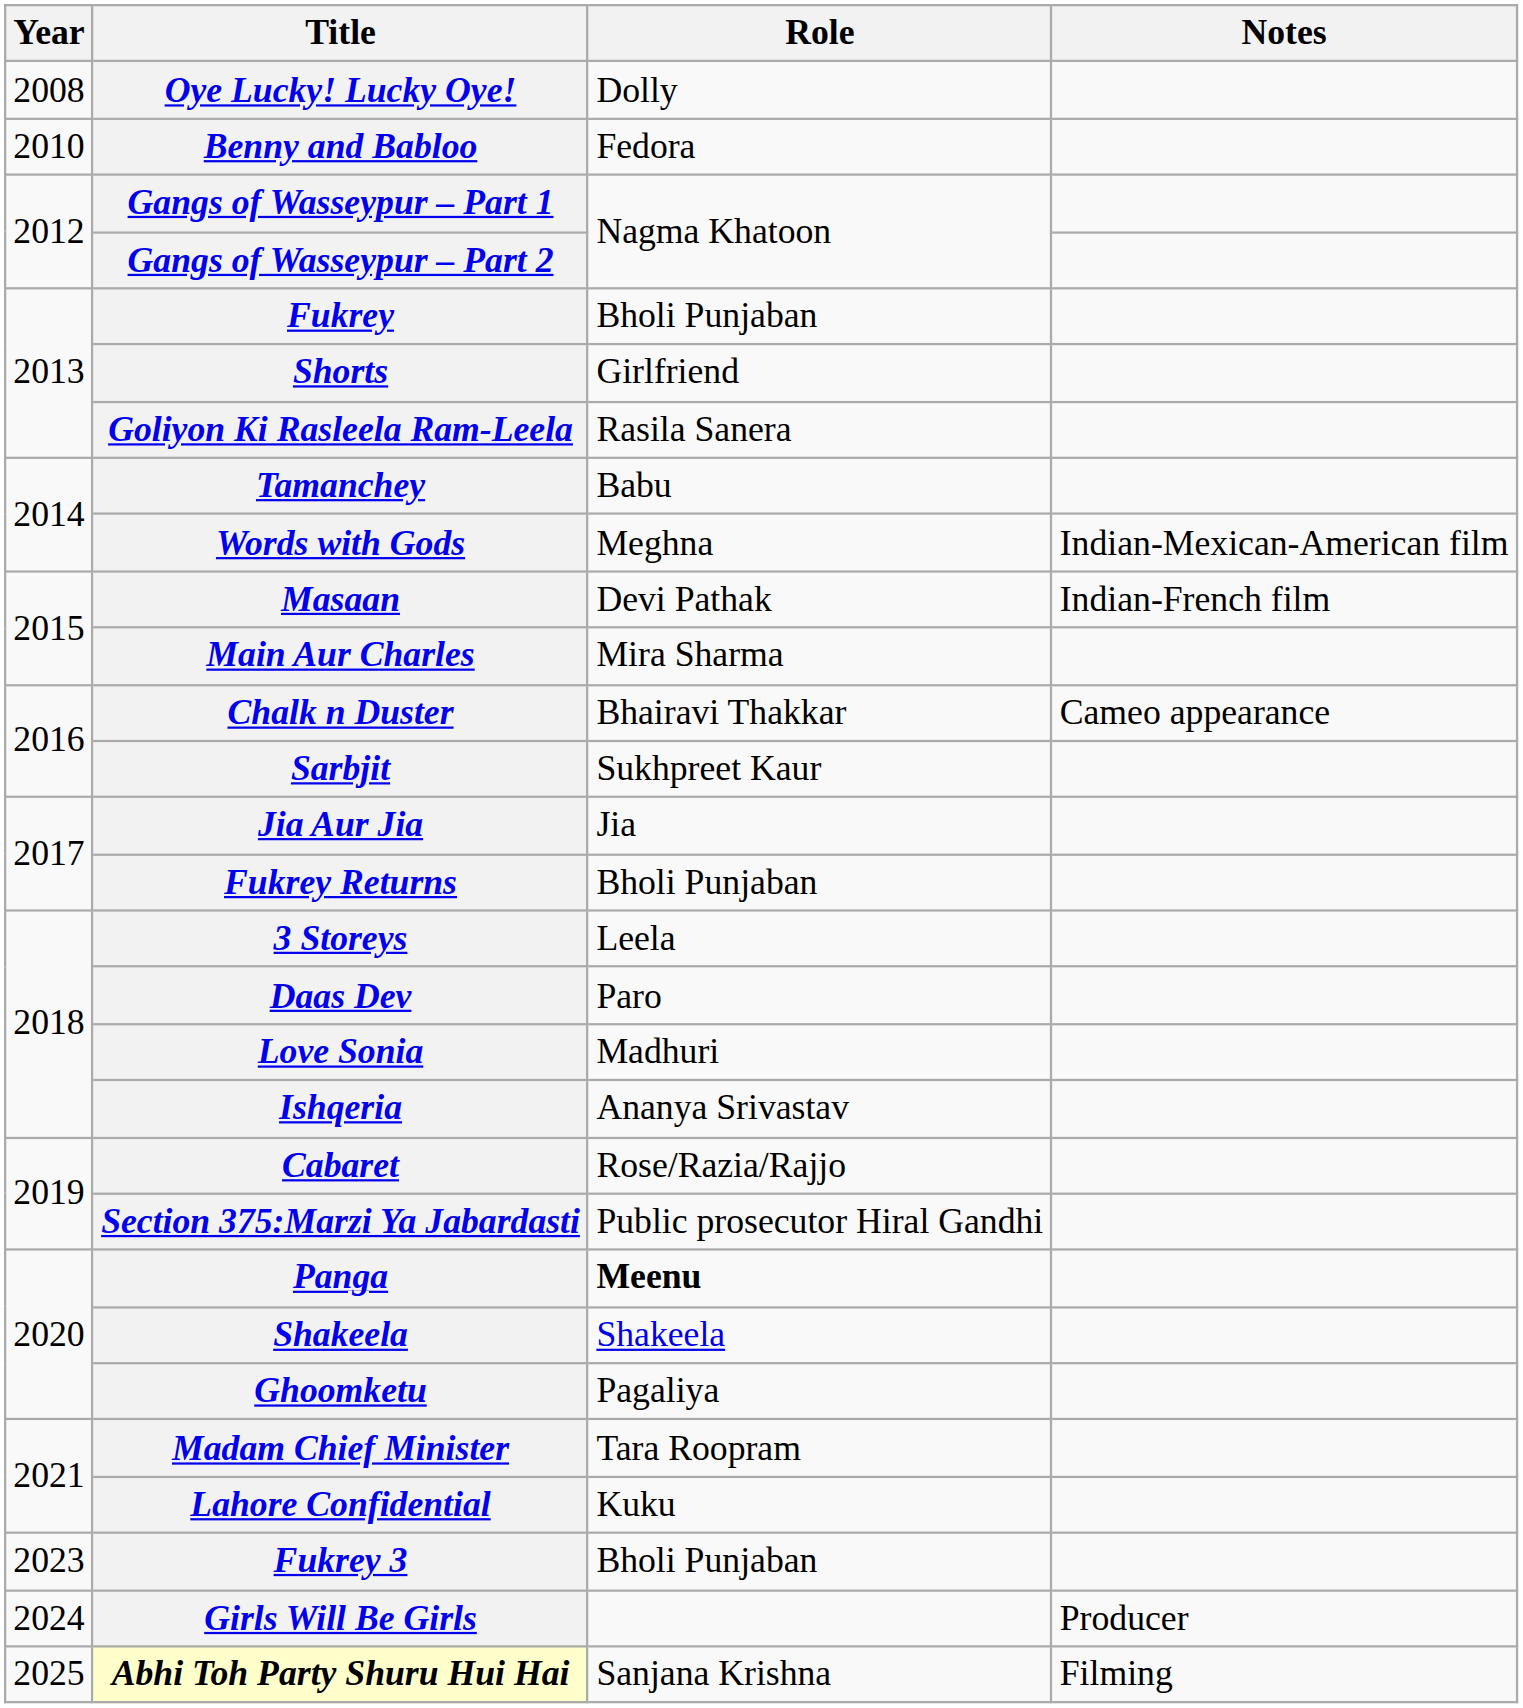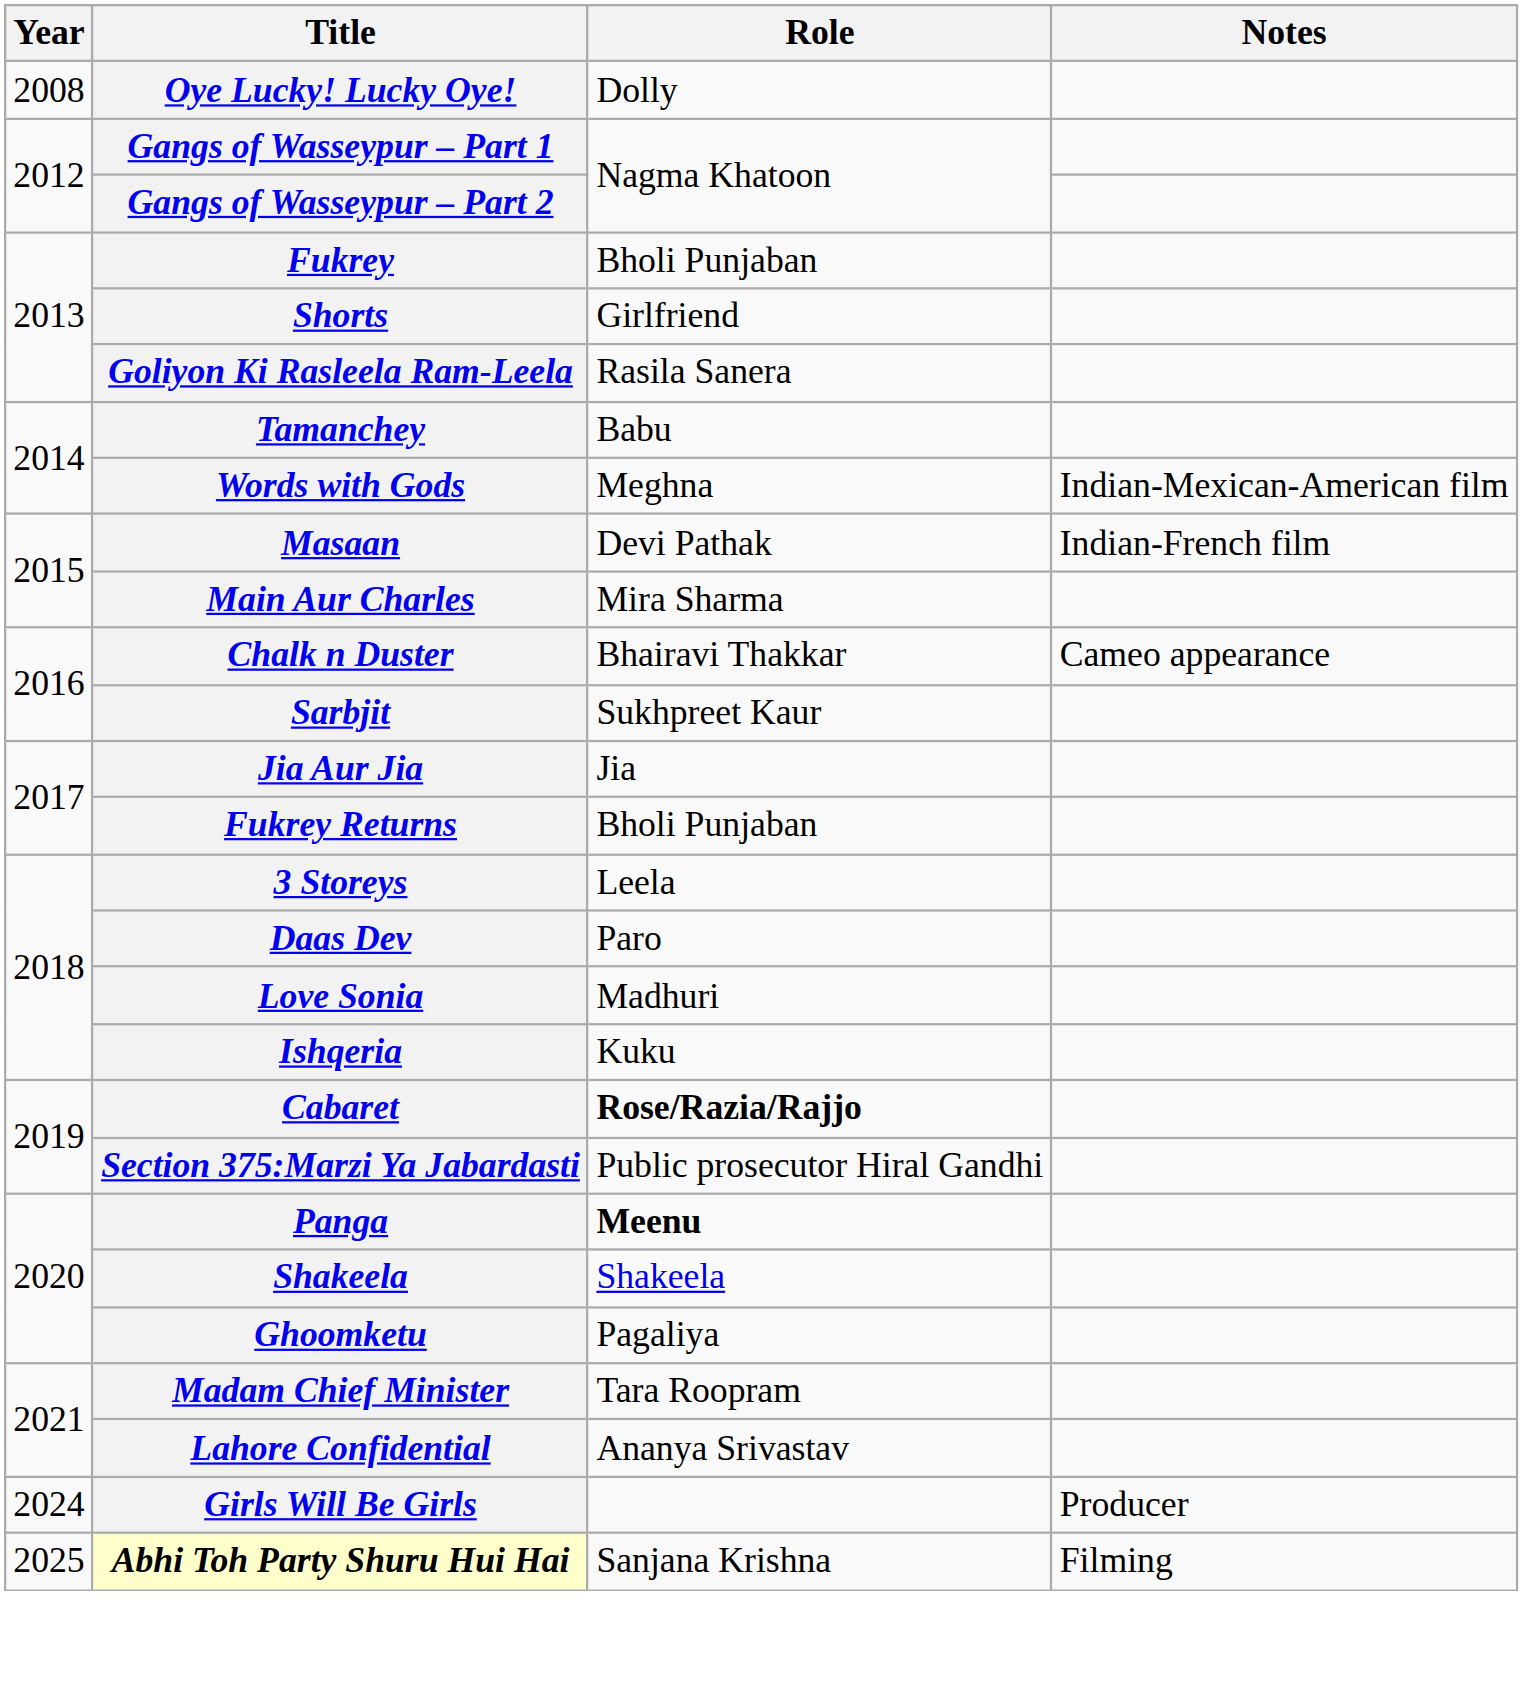- row: 2010 | Benny and Babloo | Fedora
Ishqeria | Role: Ananya Srivastav -> Kuku
Cabaret | Role: normal -> bold
Lahore Confidential | Role: Kuku -> Ananya Srivastav
- row: 2023 | Fukrey 3 | Bholi Punjaban
